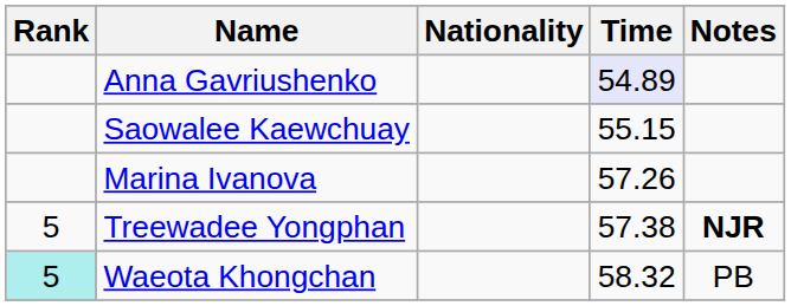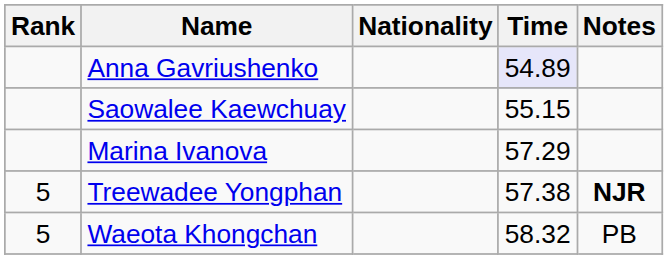Marina Ivanova | Time: 57.26 -> 57.29
Waeota Khongchan | Rank: paleturquoise background -> no background
